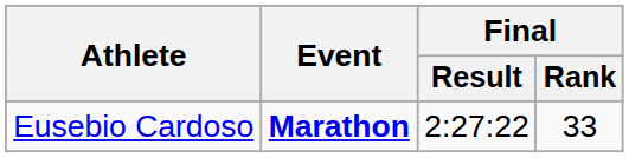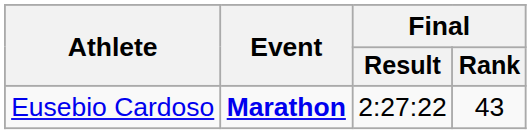Eusebio Cardoso | Final / Rank: 33 -> 43
